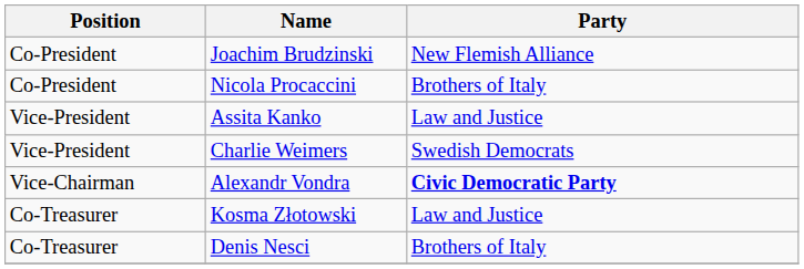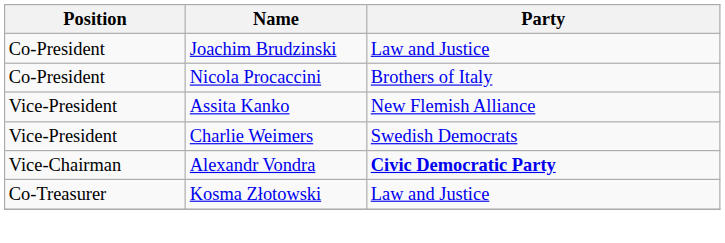Joachim Brudzinski | Party: New Flemish Alliance -> Law and Justice
Assita Kanko | Party: Law and Justice -> New Flemish Alliance
- row: Co-Treasurer | Denis Nesci | Brothers of Italy
